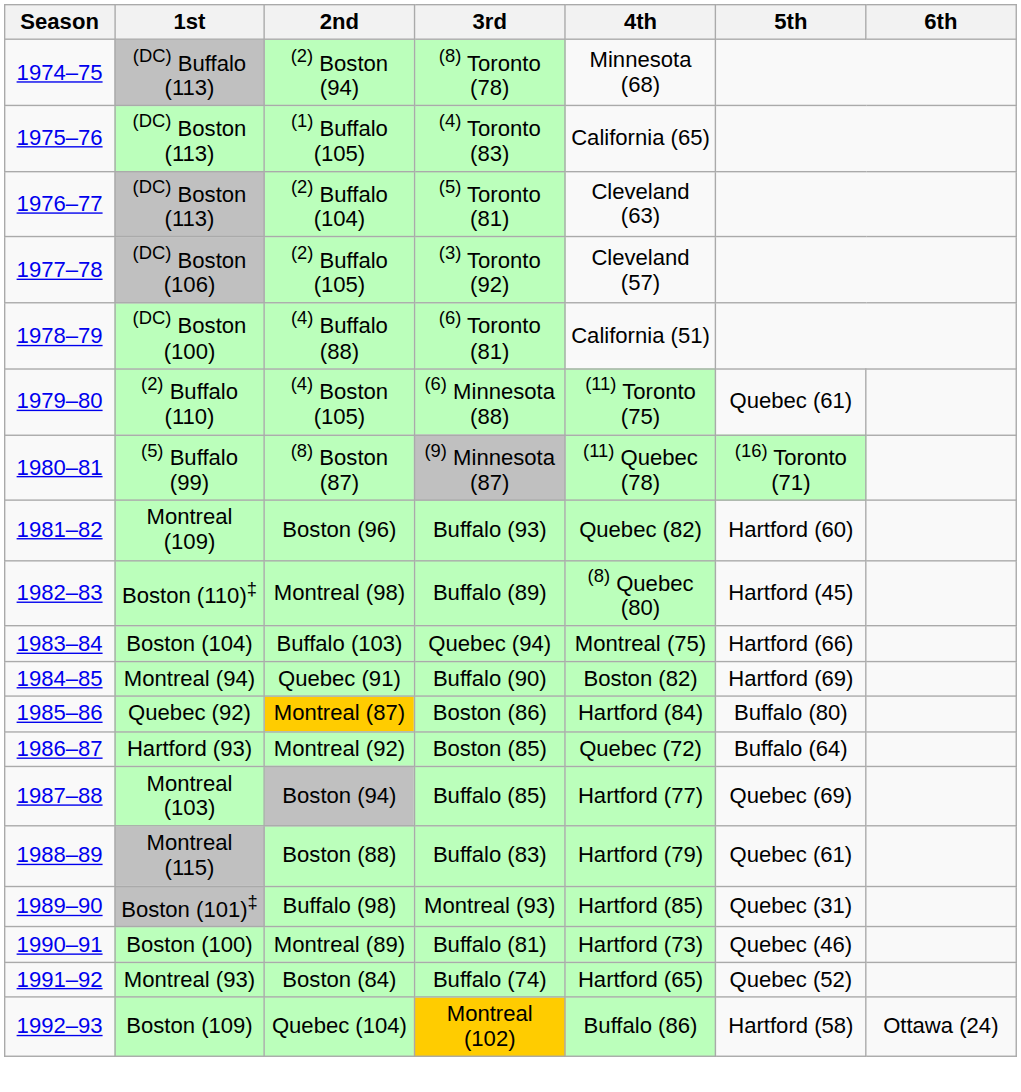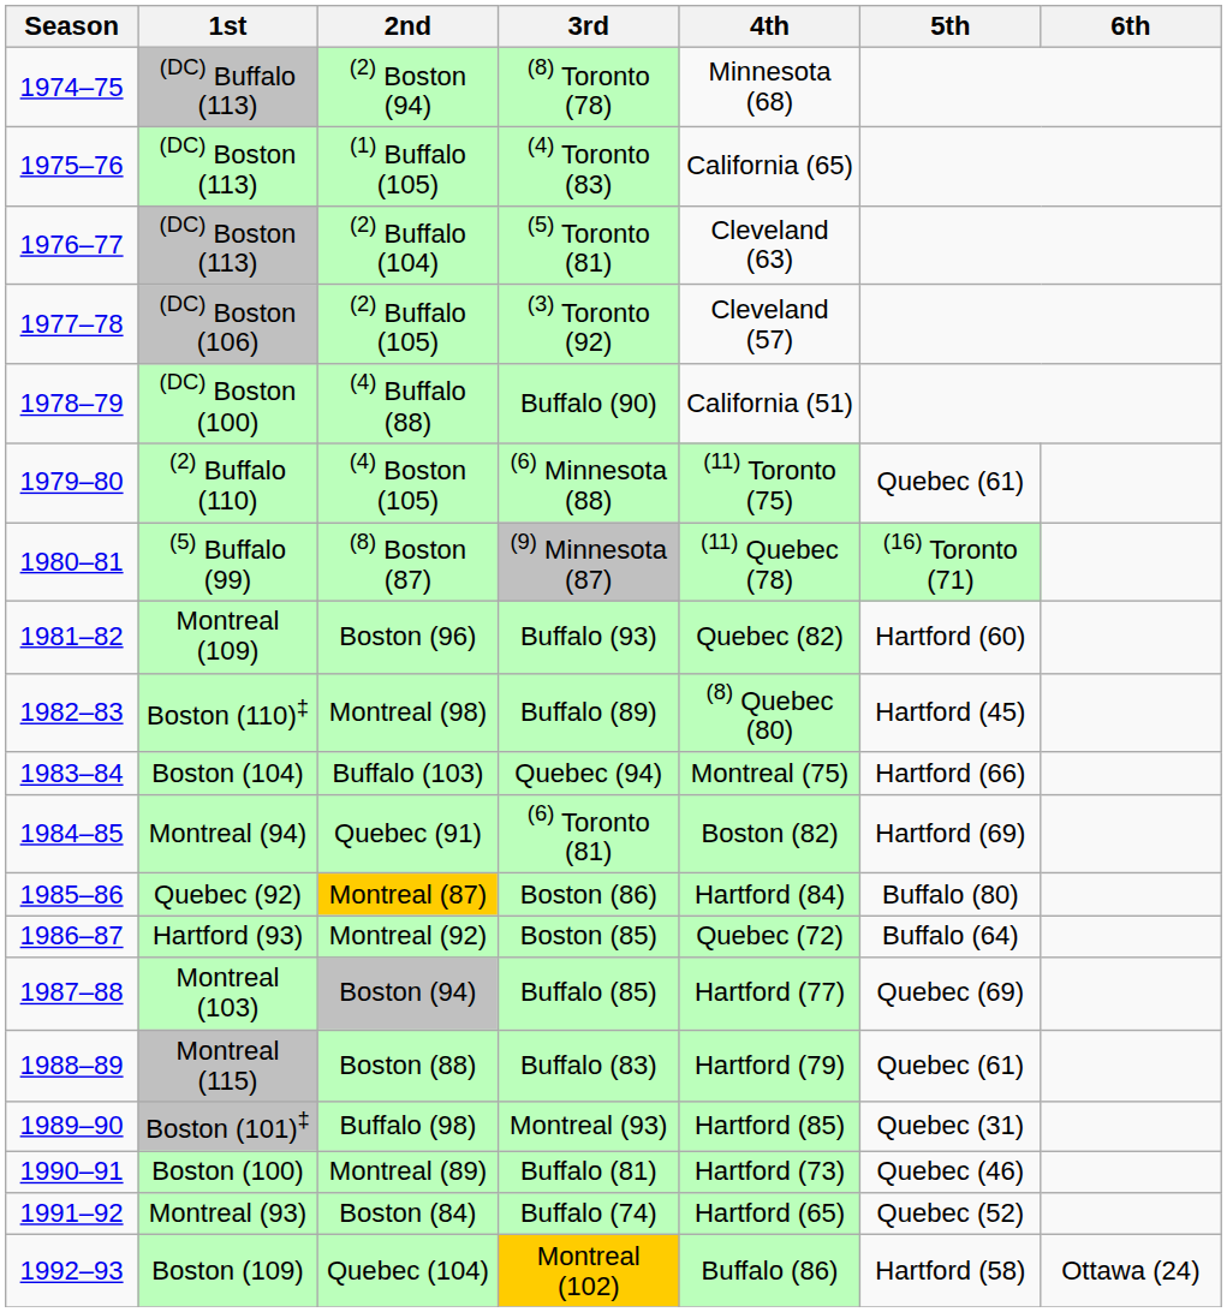(4) Buffalo (88) | 3rd: (6) Toronto (81) -> Buffalo (90)
Quebec (91) | 3rd: Buffalo (90) -> (6) Toronto (81)
